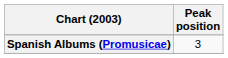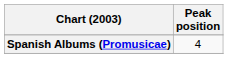Spanish Albums (Promusicae) | Peak position: 3 -> 4
